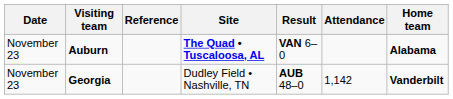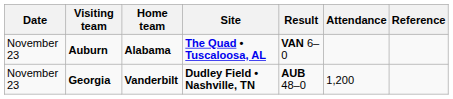columns swapped: Home team <-> Reference
Georgia | Site: normal -> bold
Georgia | Attendance: 1,142 -> 1,200
